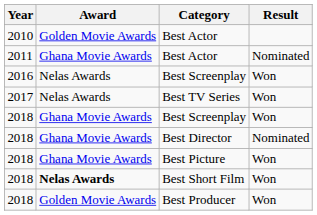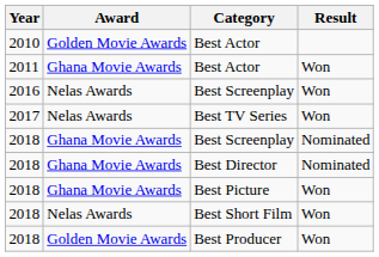2011 / Best Actor | Result: Nominated -> Won
2018 / Best Screenplay | Result: Won -> Nominated
Best Short Film | Award: bold -> normal
